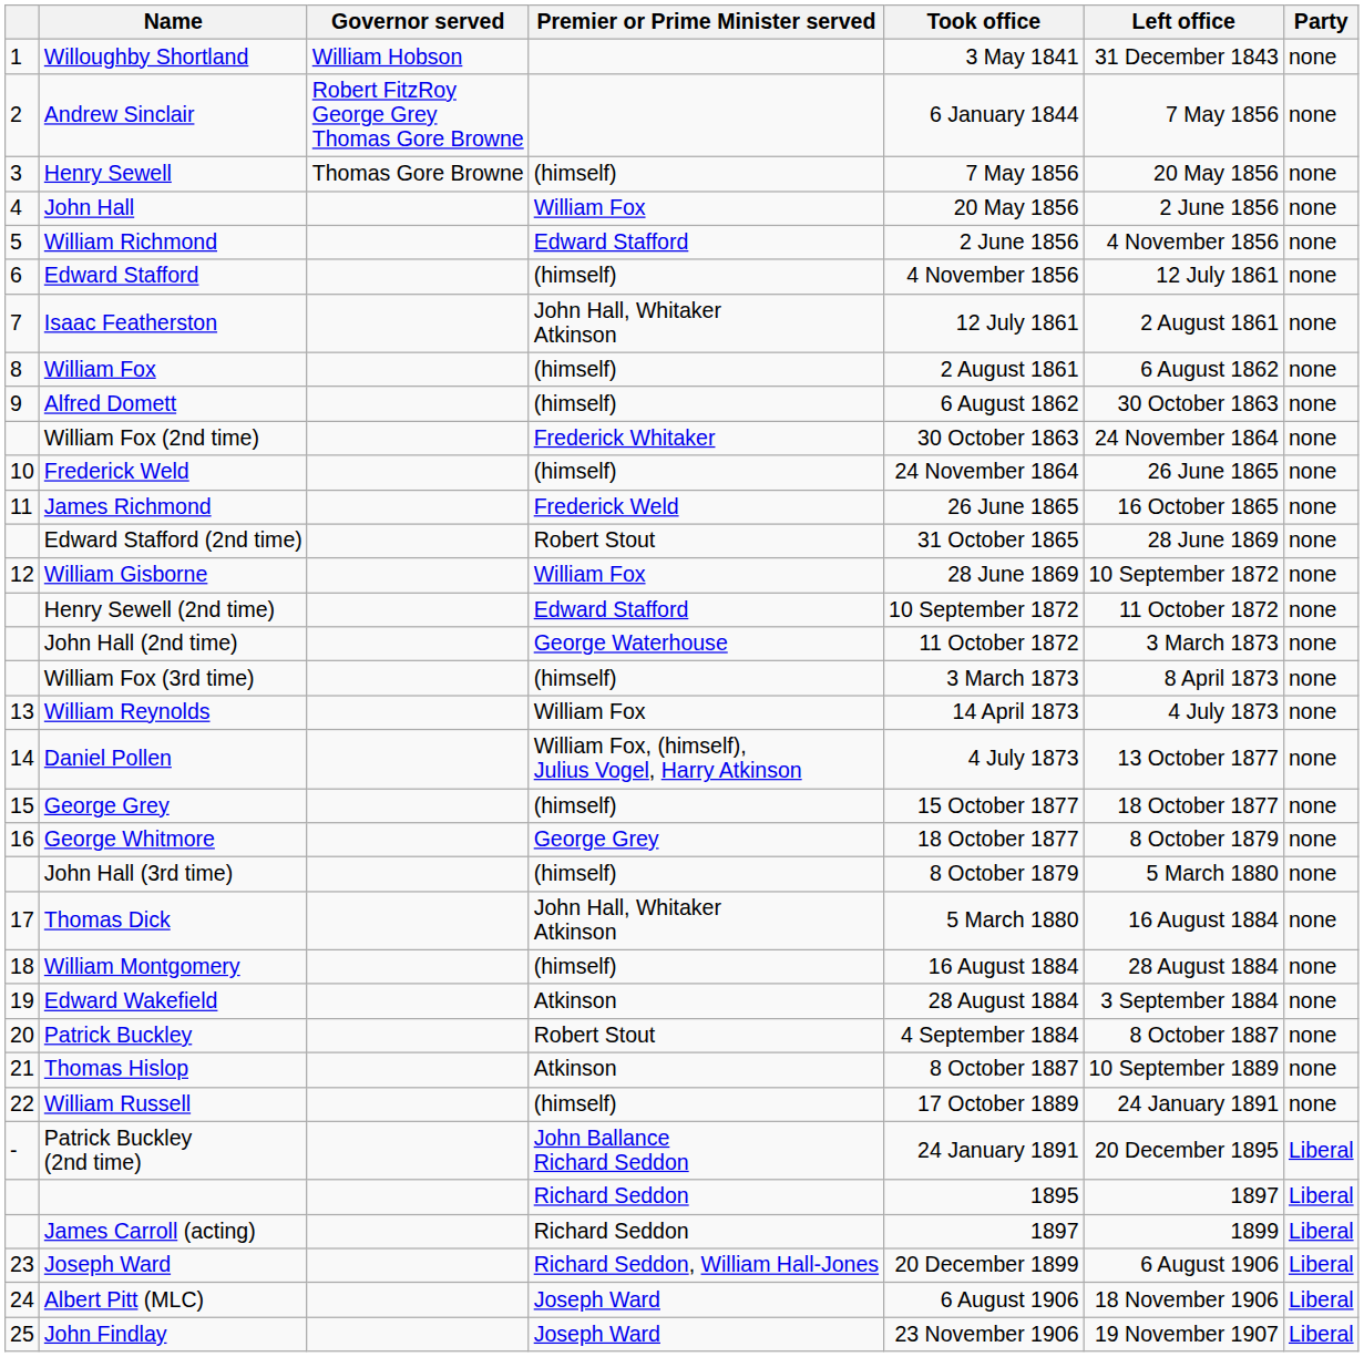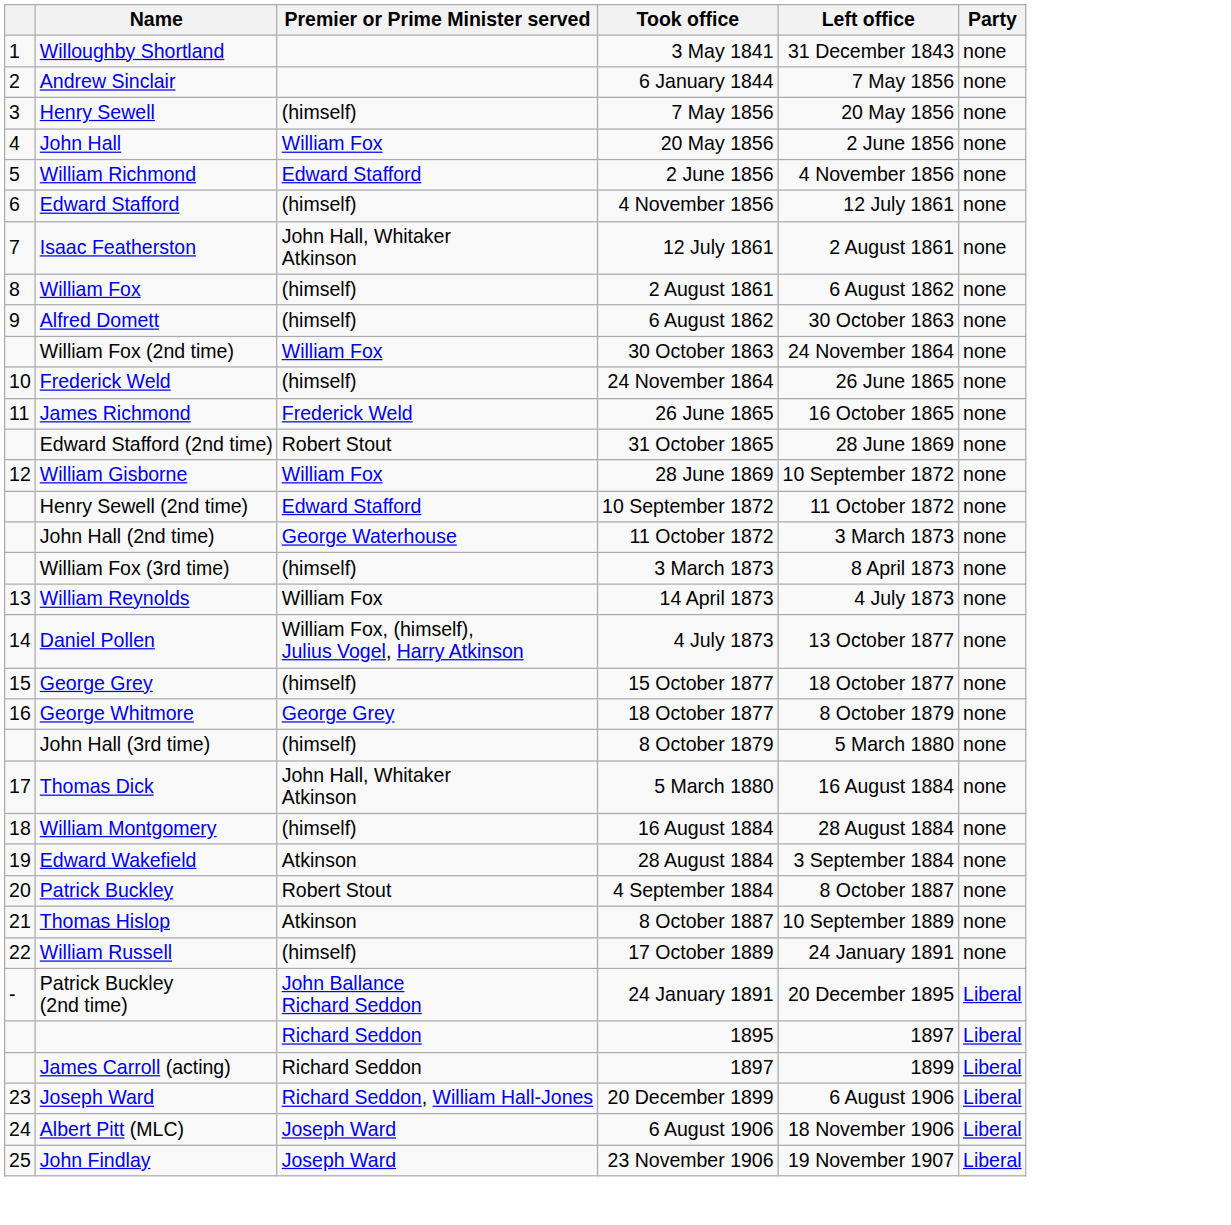- column: Governor served | William Hobson | Robert FitzRoy George Grey Thomas Gore Browne | Thomas Gore Browne
William Fox (2nd time) | Premier or Prime Minister served: Frederick Whitaker -> William Fox
